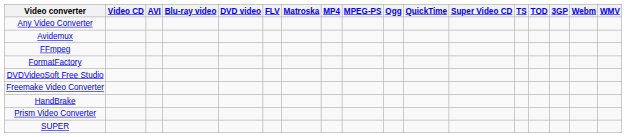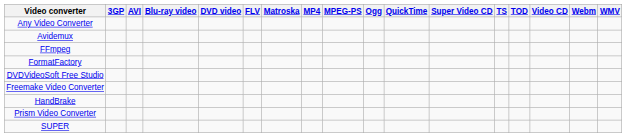columns swapped: 3GP <-> Video CD
